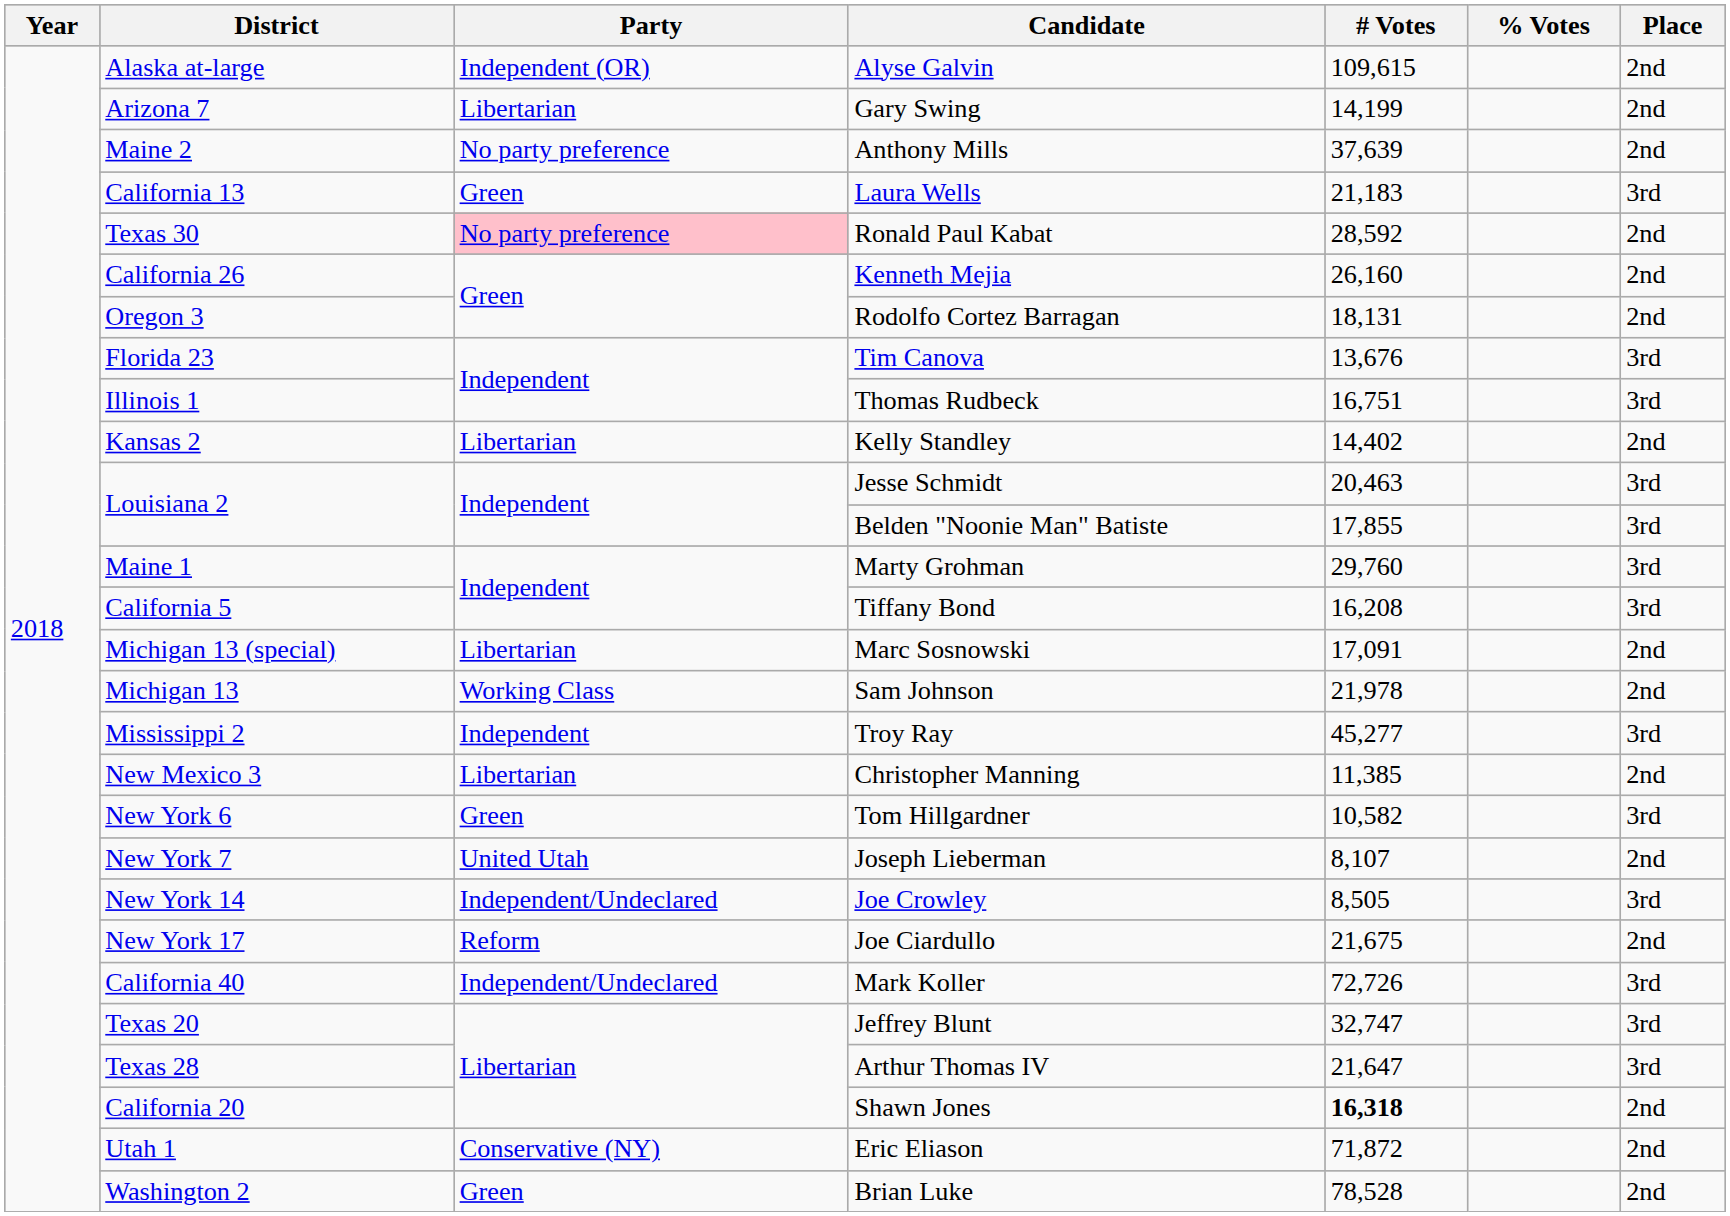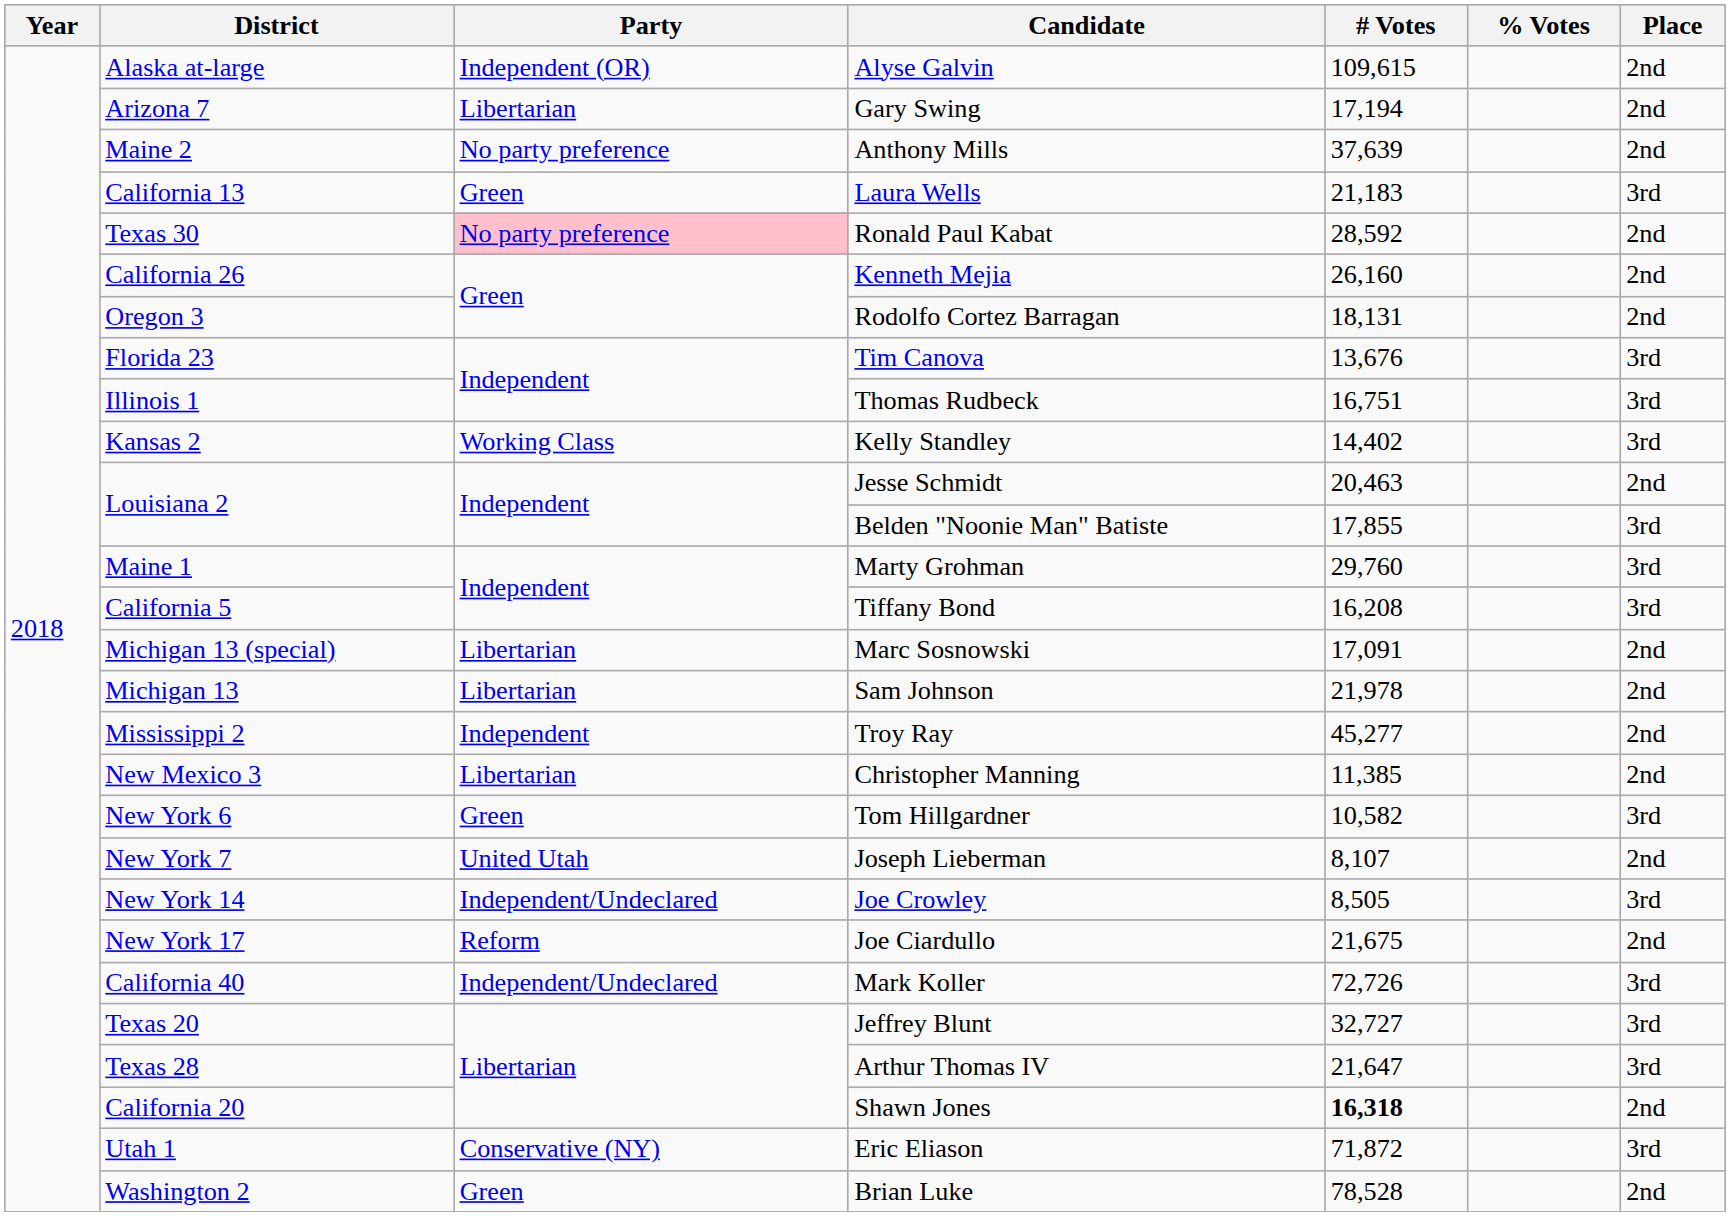Gary Swing | # Votes: 14,199 -> 17,194
Kelly Standley | Party: Libertarian -> Working Class
Kelly Standley | Place: 2nd -> 3rd
Jesse Schmidt | Place: 3rd -> 2nd
Sam Johnson | Party: Working Class -> Libertarian
Troy Ray | Place: 3rd -> 2nd
Jeffrey Blunt | # Votes: 32,747 -> 32,727
Eric Eliason | Place: 2nd -> 3rd
